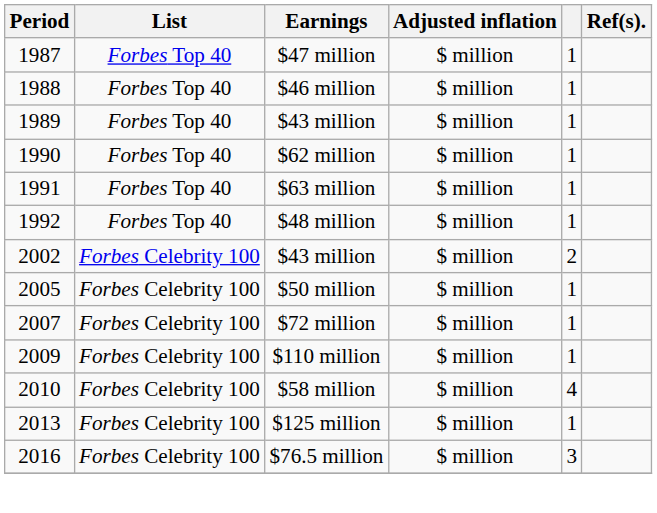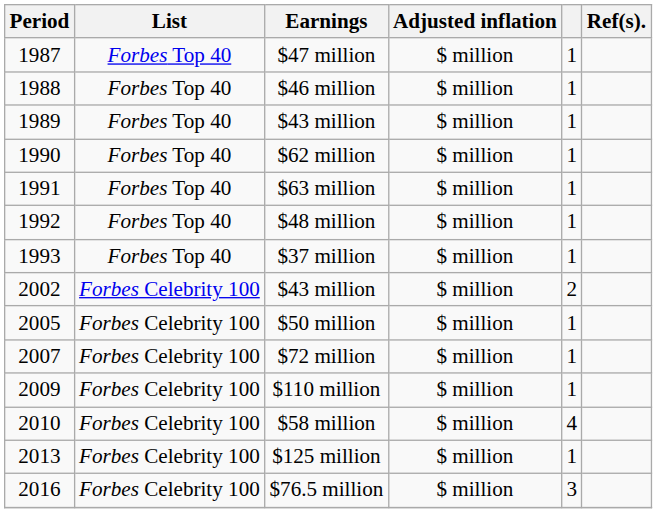+ row: 1993 | Forbes Top 40 | $37 million | $ million | 1
